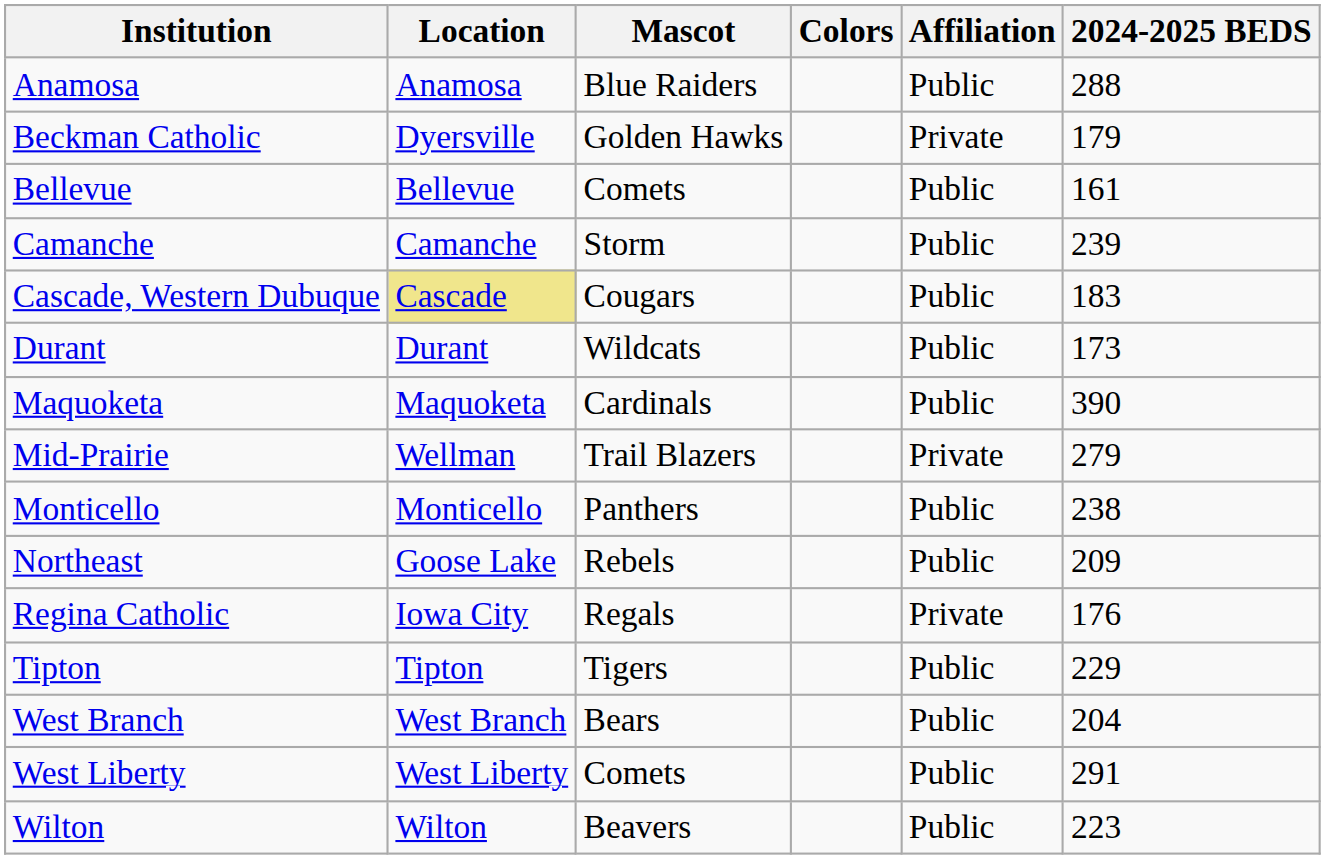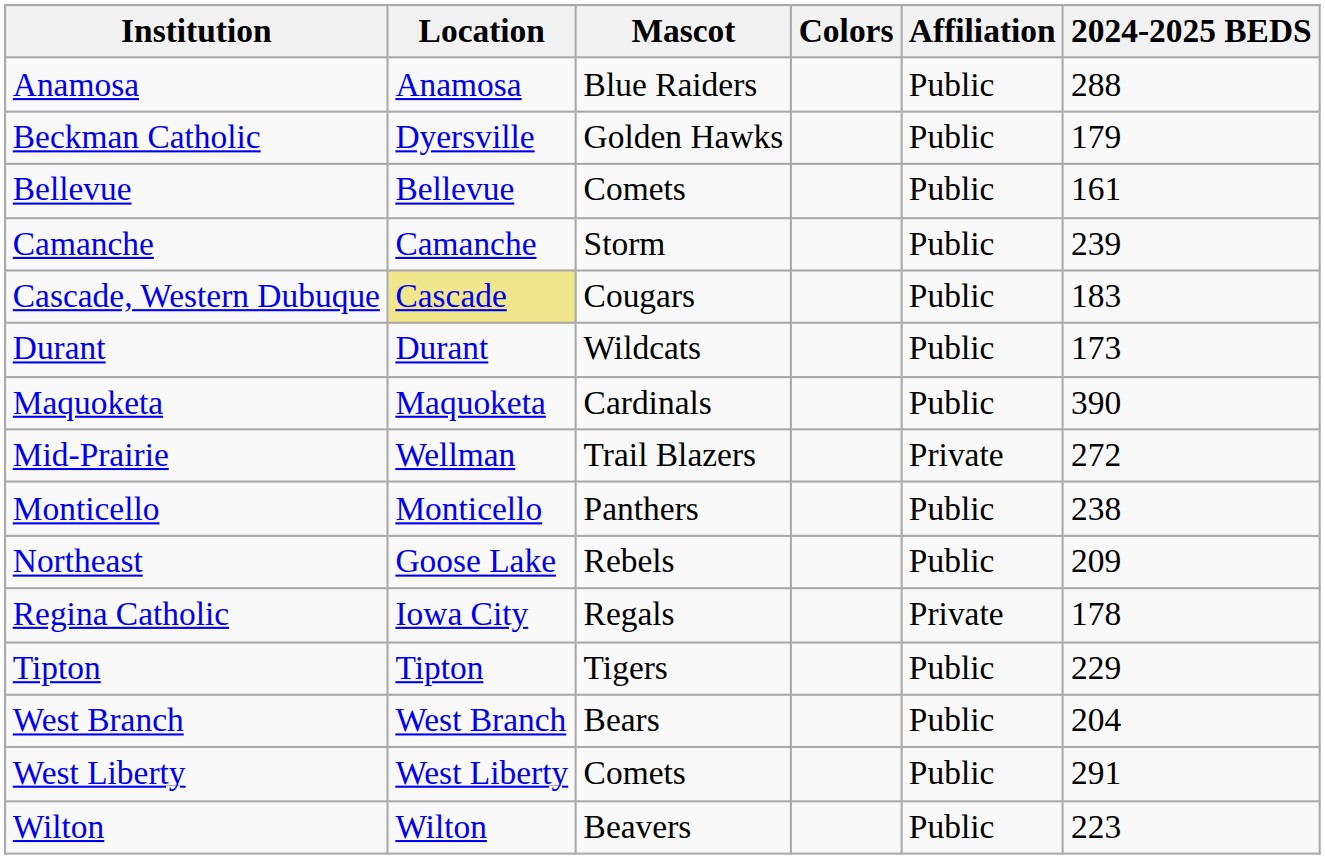Beckman Catholic | Affiliation: Private -> Public
Mid-Prairie | 2024-2025 BEDS: 279 -> 272
Regina Catholic | 2024-2025 BEDS: 176 -> 178
